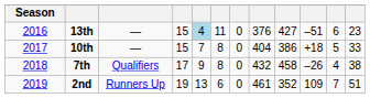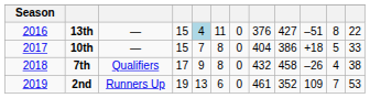13th | column 11: 6 -> 8
13th | column 12: 23 -> 22
2nd | column 12: 51 -> 53
